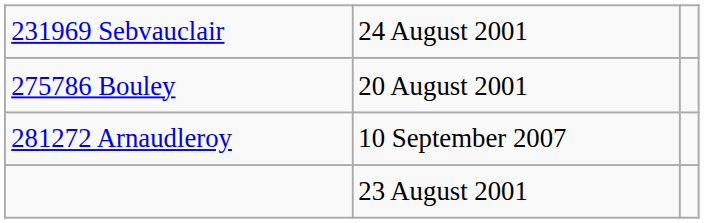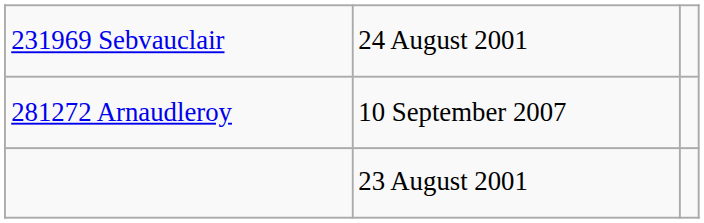- row: 275786 Bouley | 20 August 2001
